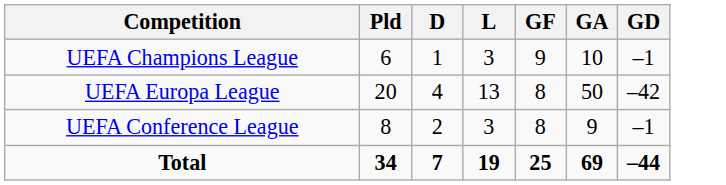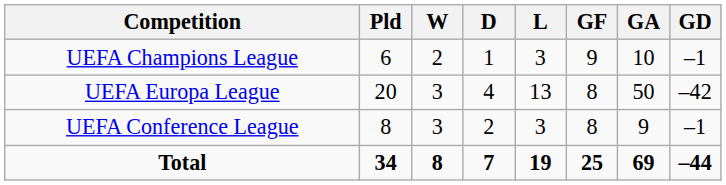+ column: W | 2 | 3 | 3 | 8
